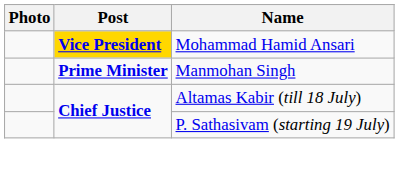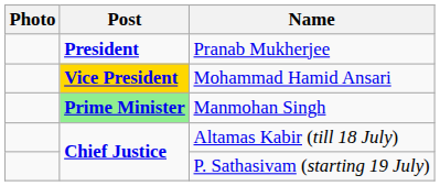+ row: President | Pranab Mukherjee
Manmohan Singh | Post: no background -> lightgreen background
